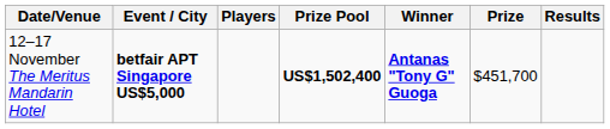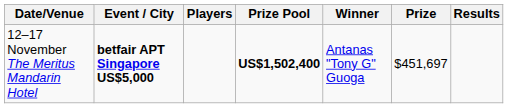12–17 November The Meritus Mandarin Hotel | Winner: bold -> normal
12–17 November The Meritus Mandarin Hotel | Prize: $451,700 -> $451,697
